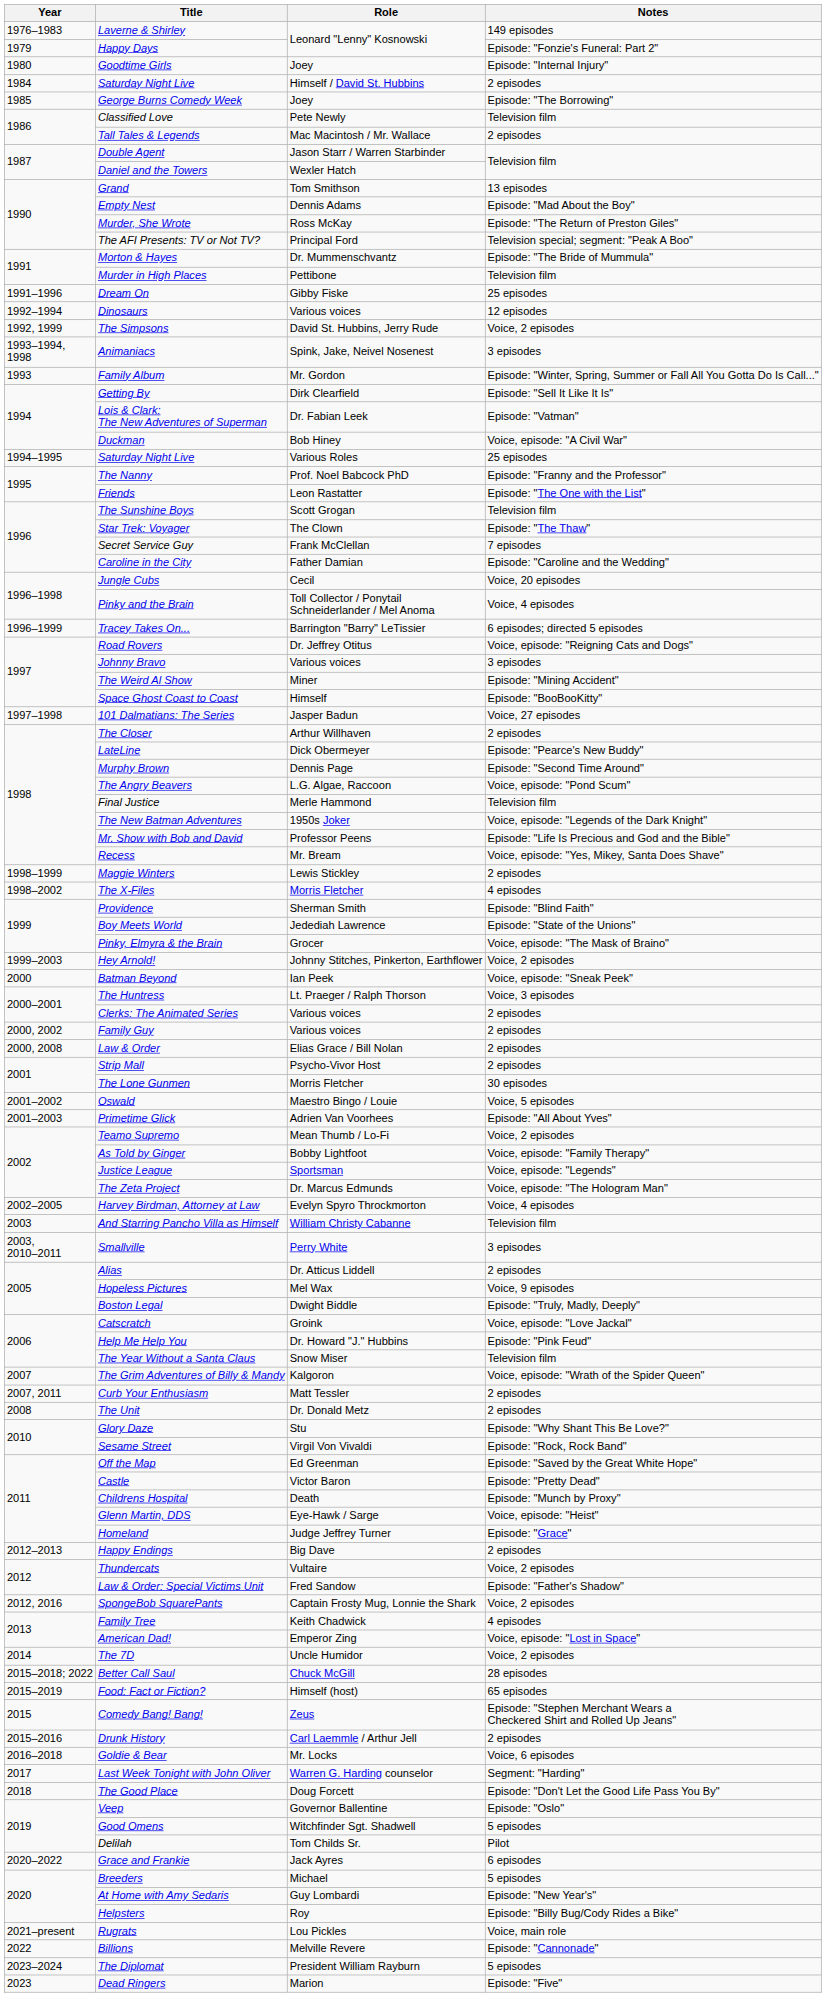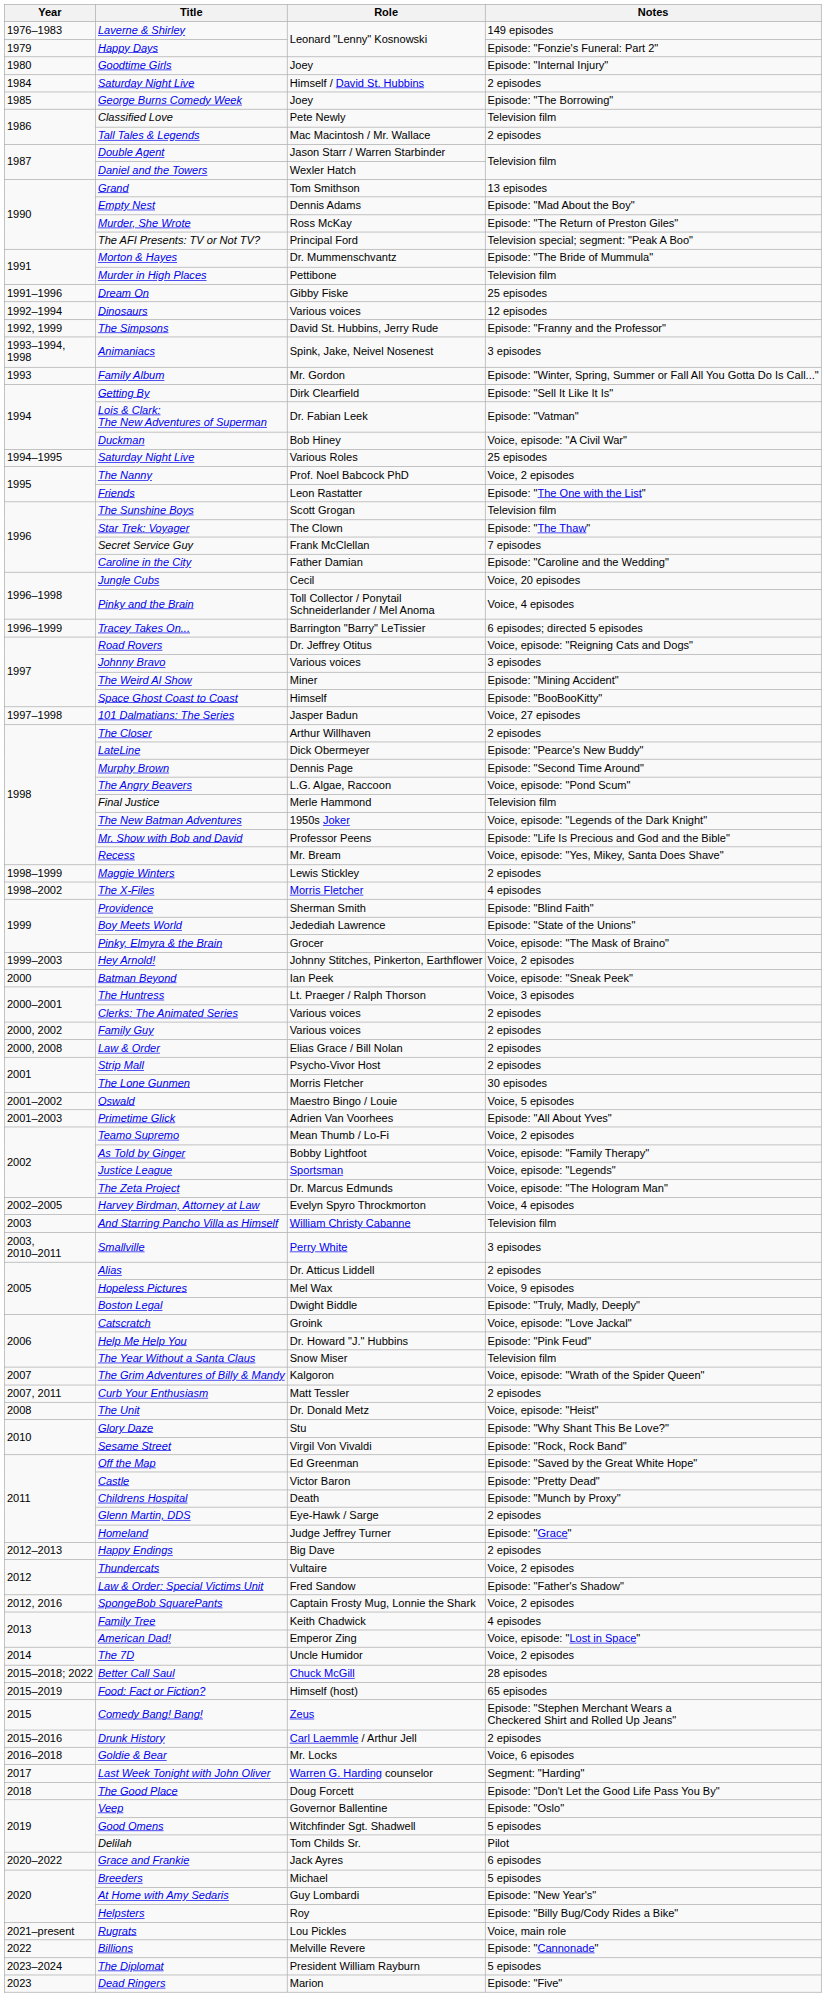The Simpsons | Notes: Voice, 2 episodes -> Episode: "Franny and the Professor"
The Nanny | Notes: Episode: "Franny and the Professor" -> Voice, 2 episodes
The Unit | Notes: 2 episodes -> Voice, episode: "Heist"
Glenn Martin, DDS | Notes: Voice, episode: "Heist" -> 2 episodes
